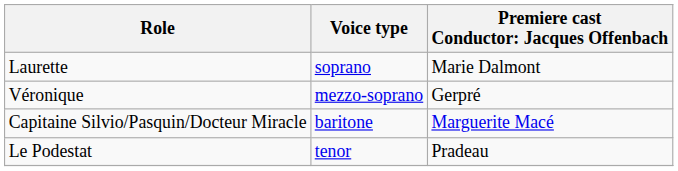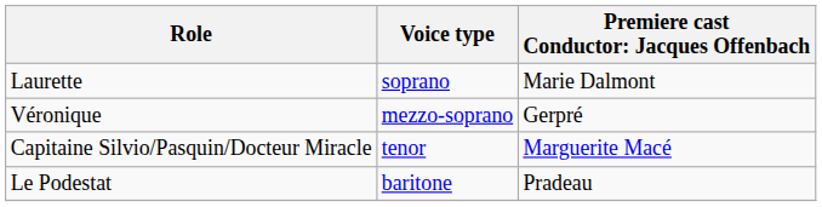Capitaine Silvio/Pasquin/Docteur Miracle | Voice type: baritone -> tenor
Le Podestat | Voice type: tenor -> baritone
